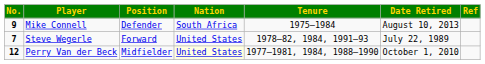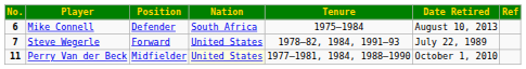Mike Connell | No.: 9 -> 6
Perry Van der Beck | No.: 12 -> 11
